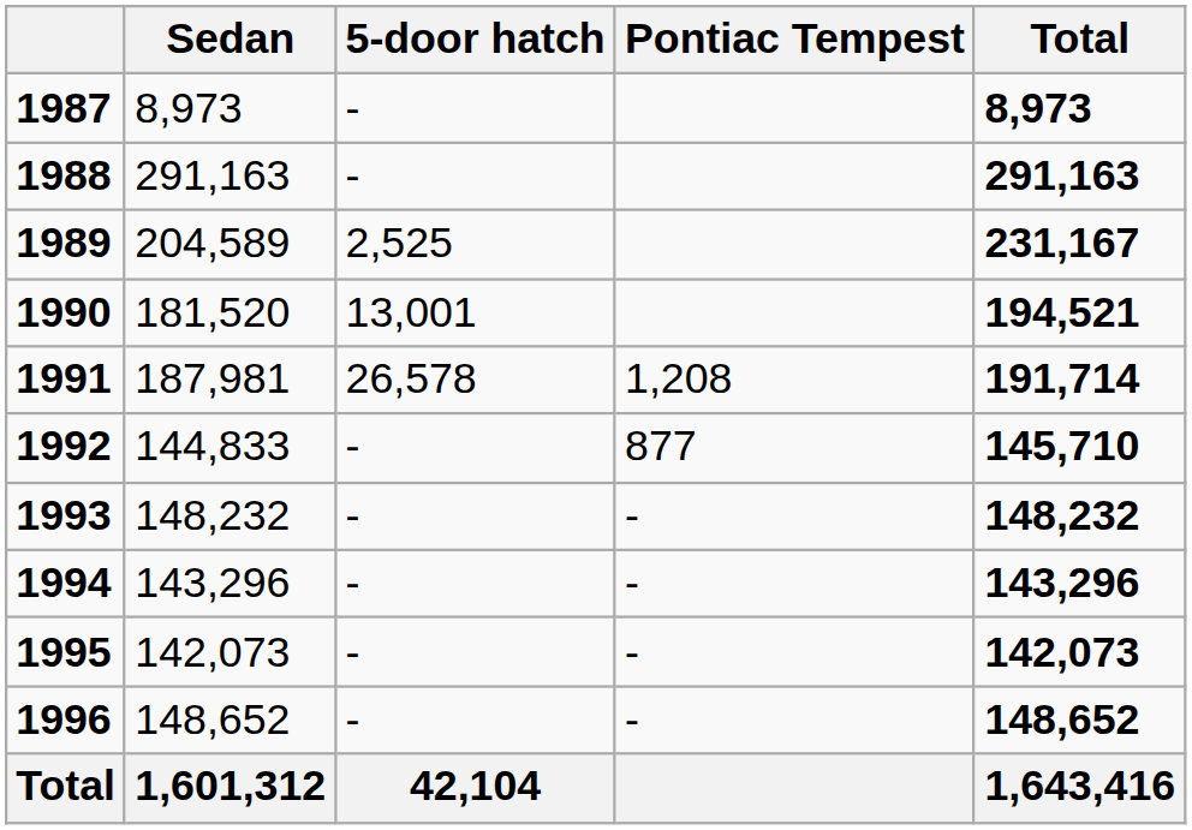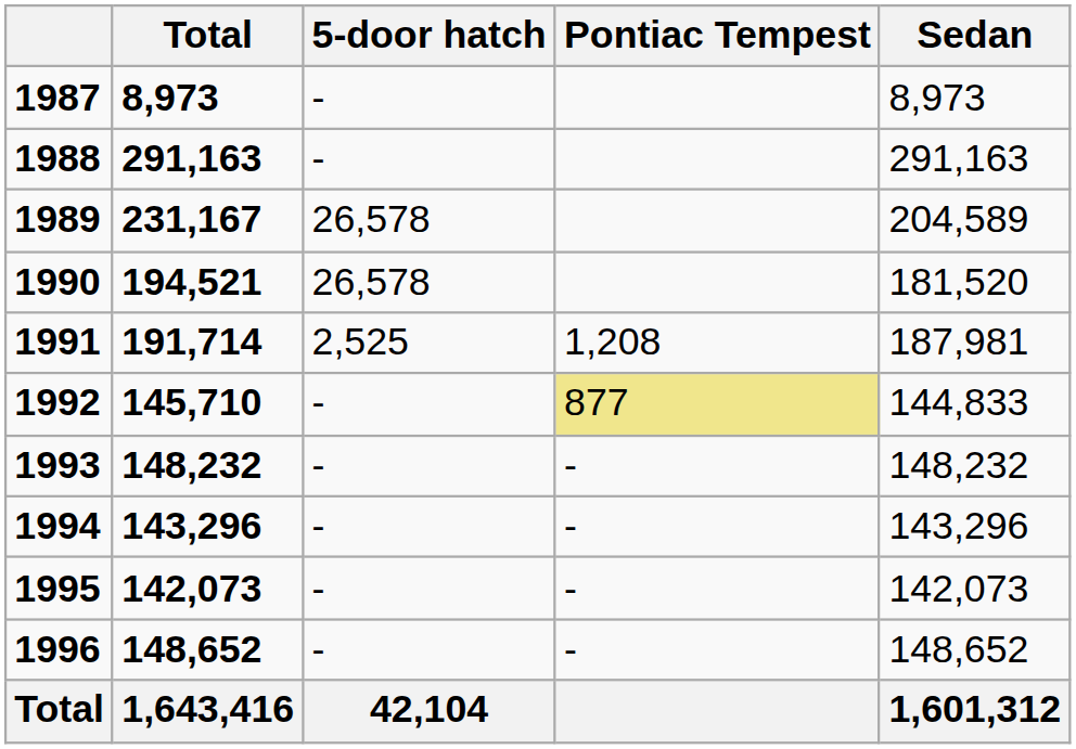columns swapped: Sedan <-> Total
1989 | 5-door hatch: 2,525 -> 26,578
1990 | 5-door hatch: 13,001 -> 26,578
1991 | 5-door hatch: 26,578 -> 2,525
1992 | Pontiac Tempest: no background -> khaki background
